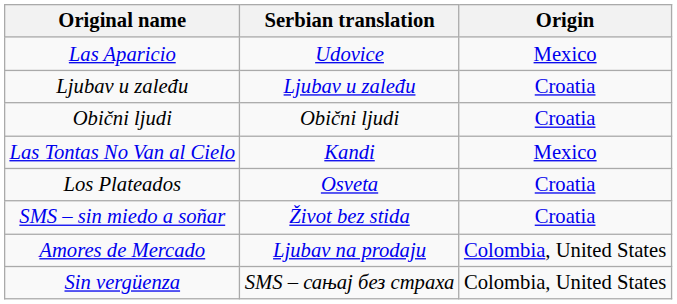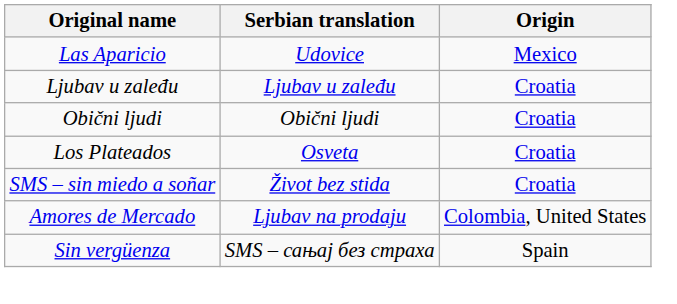- row: Las Tontas No Van al Cielo | Kandi | Mexico
Sin vergüenza | Origin: Colombia, United States -> Spain
